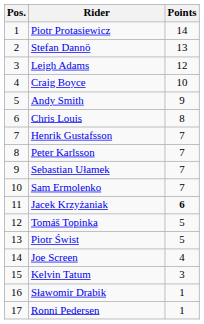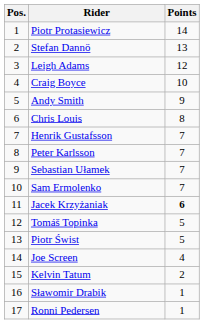Kelvin Tatum | Points: 3 -> 2
